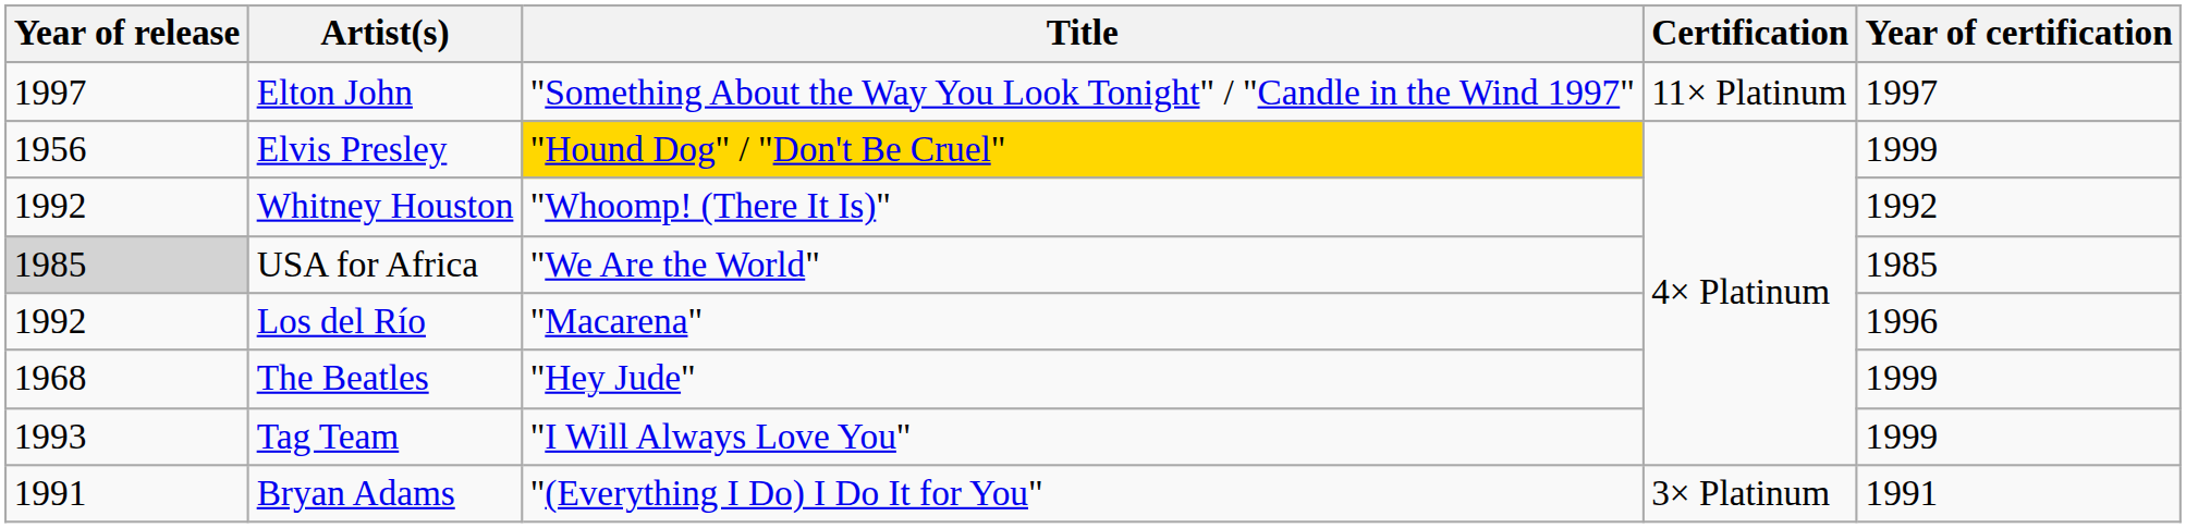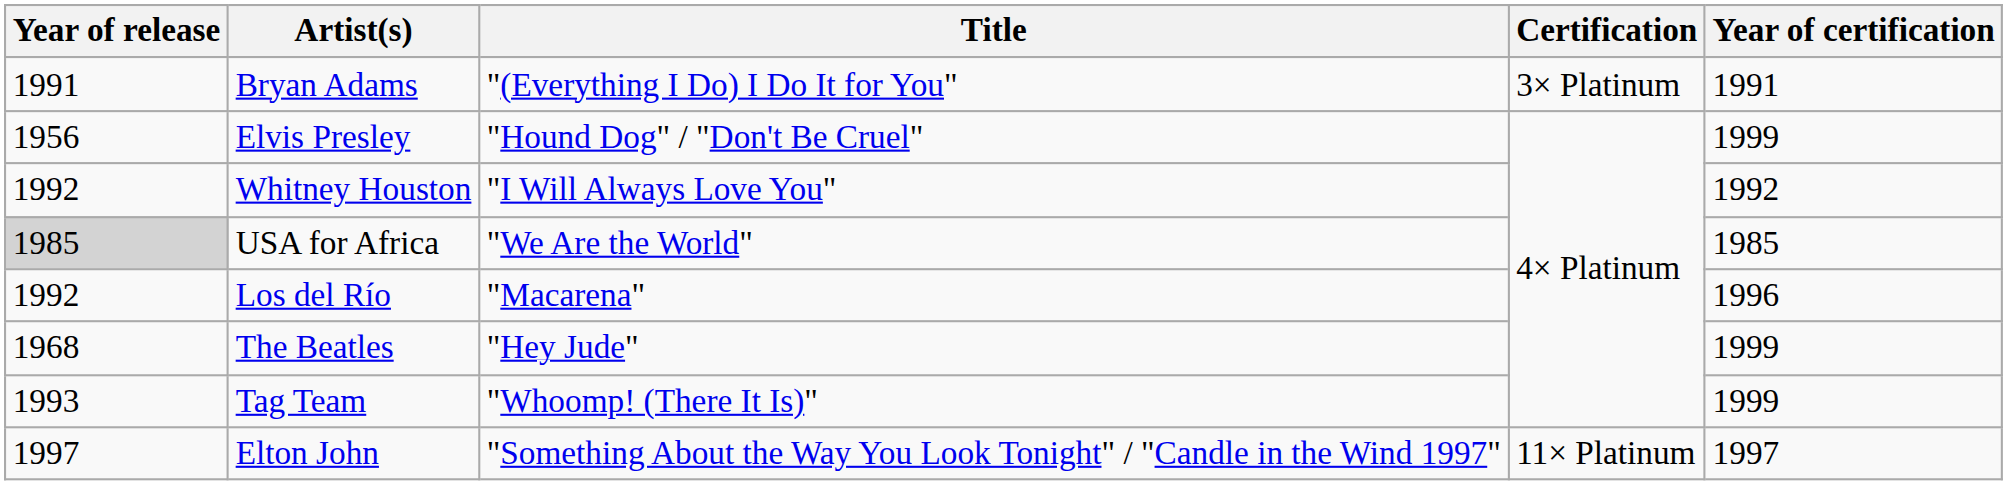rows swapped: Elton John <-> Bryan Adams
Elvis Presley | Title: gold background -> no background
Whitney Houston | Title: "Whoomp! (There It Is)" -> "I Will Always Love You"
Tag Team | Title: "I Will Always Love You" -> "Whoomp! (There It Is)"
